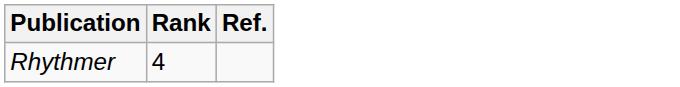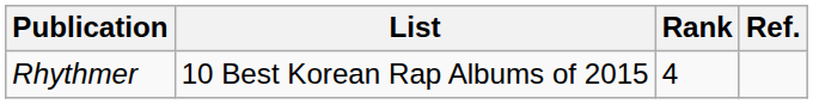+ column: List | 10 Best Korean Rap Albums of 2015
